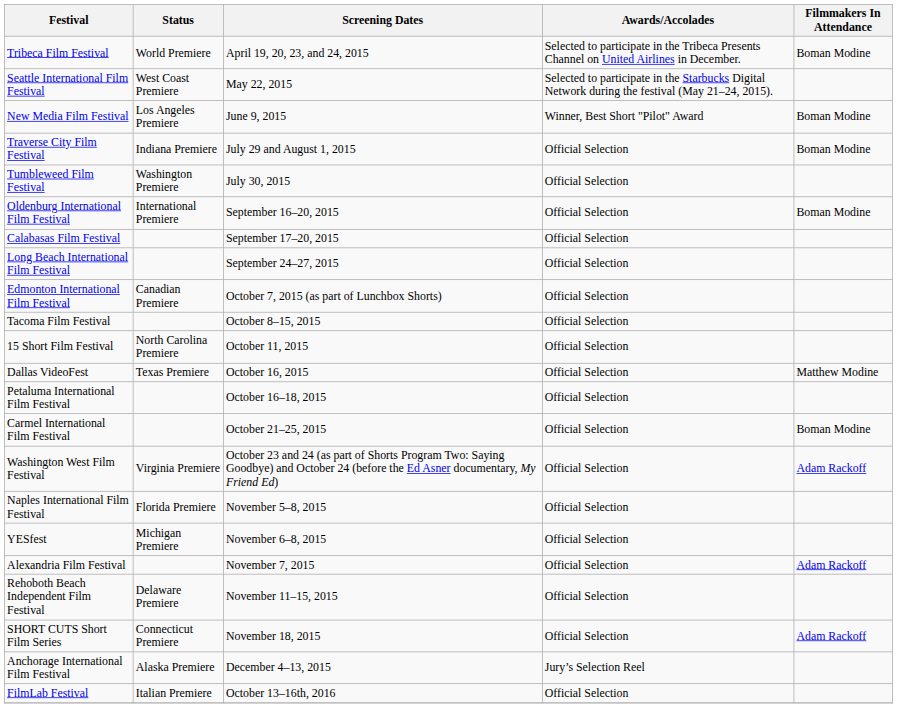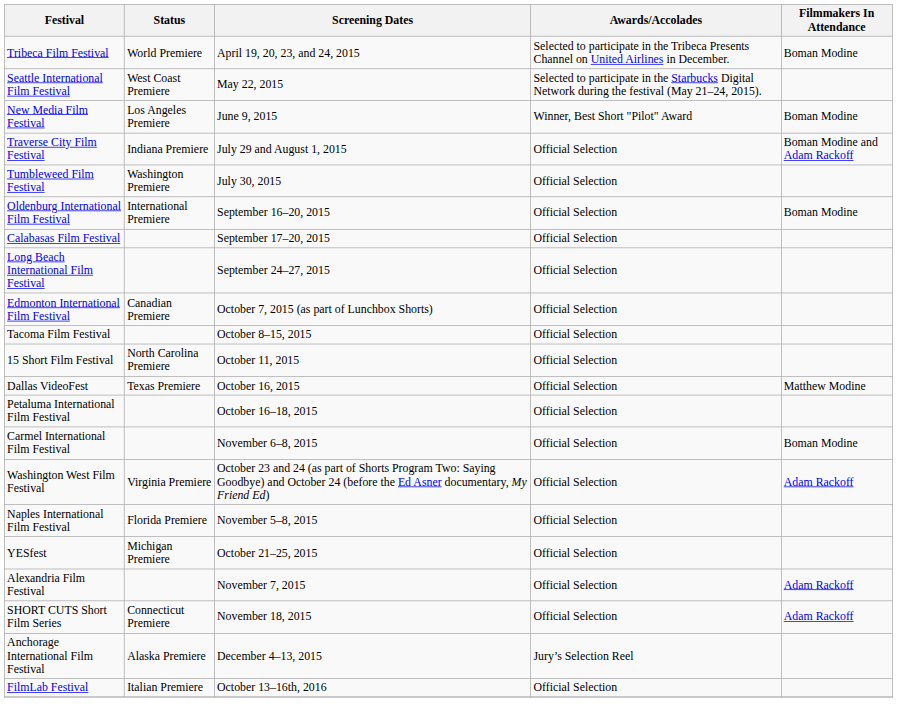Traverse City Film Festival | Filmmakers In Attendance: Boman Modine -> Boman Modine and Adam Rackoff
Carmel International Film Festival | Screening Dates: October 21–25, 2015 -> November 6–8, 2015
YESfest | Screening Dates: November 6–8, 2015 -> October 21–25, 2015
- row: Rehoboth Beach Independent Film Festival | Delaware Premiere | November 11–15, 2015 | Official Selection
